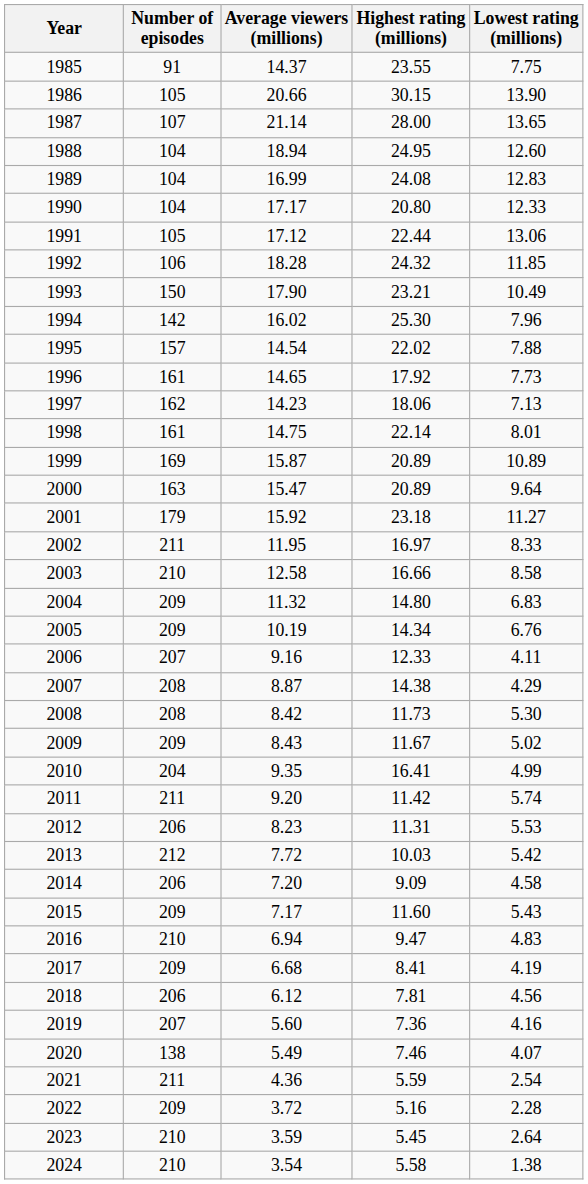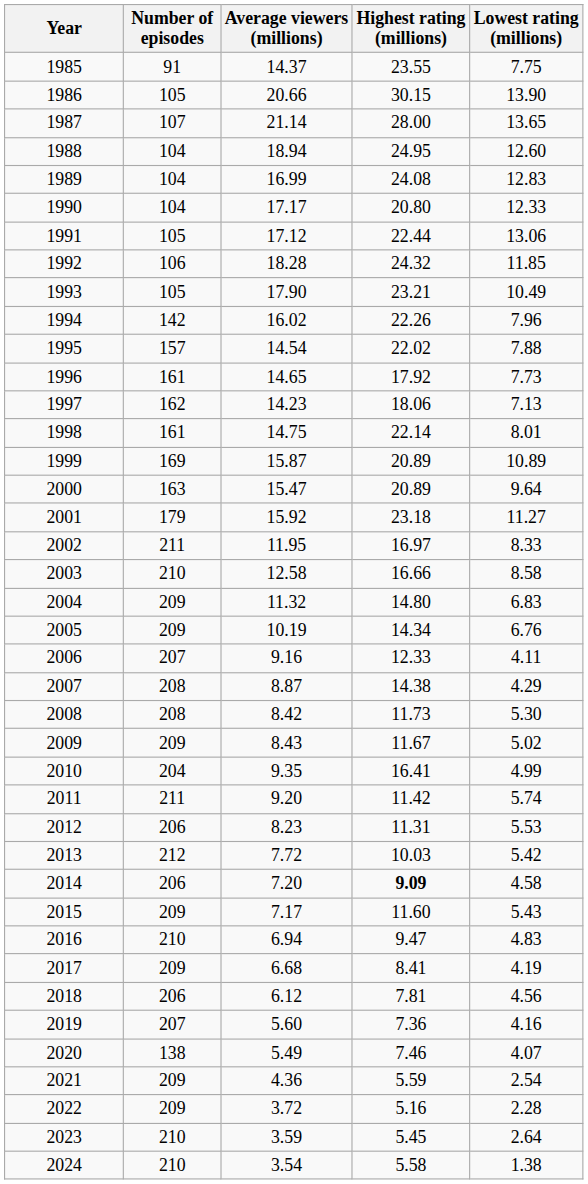1993 | Number of episodes: 150 -> 105
1994 | Highest rating (millions): 25.30 -> 22.26
2014 | Highest rating (millions): normal -> bold
2021 | Number of episodes: 211 -> 209
